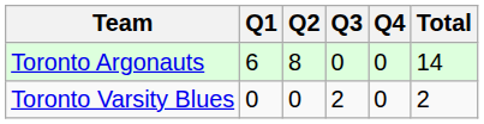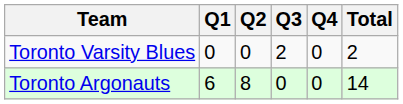rows swapped: Toronto Argonauts <-> Toronto Varsity Blues
